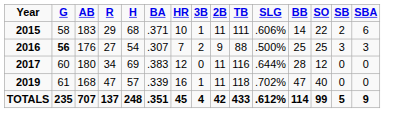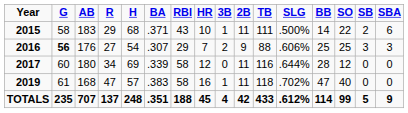+ column: RBI | 43 | 29 | 58 | 58 | 188
2015 | SLG: .606% -> .500%
2016 | SLG: .500% -> .606%
2017 | BA: .383 -> .339
2019 | BA: .339 -> .383
